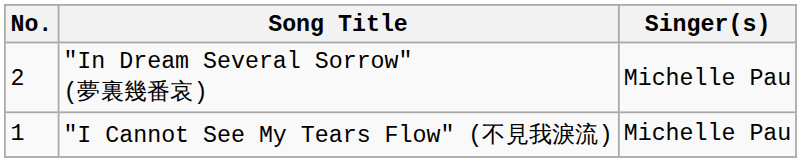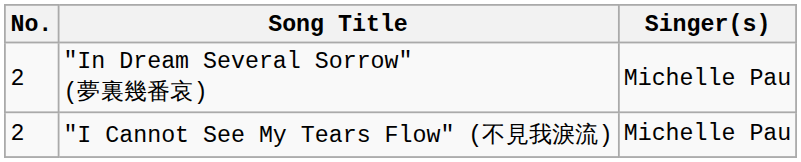"I Cannot See My Tears Flow" (不見我淚流) | No.: 1 -> 2
